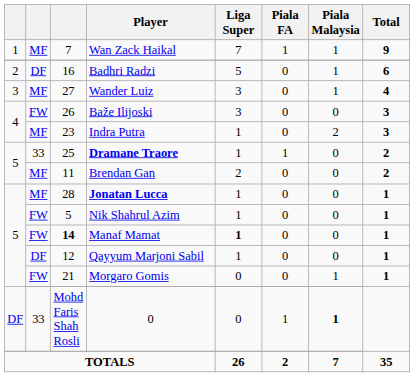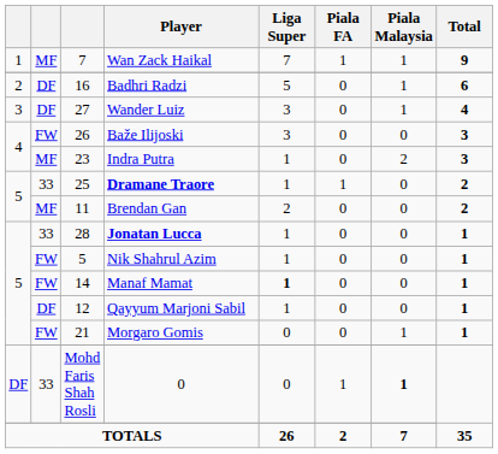Wander Luiz | column 2: MF -> DF
Jonatan Lucca | column 2: MF -> 33
Manaf Mamat | column 3: bold -> normal
